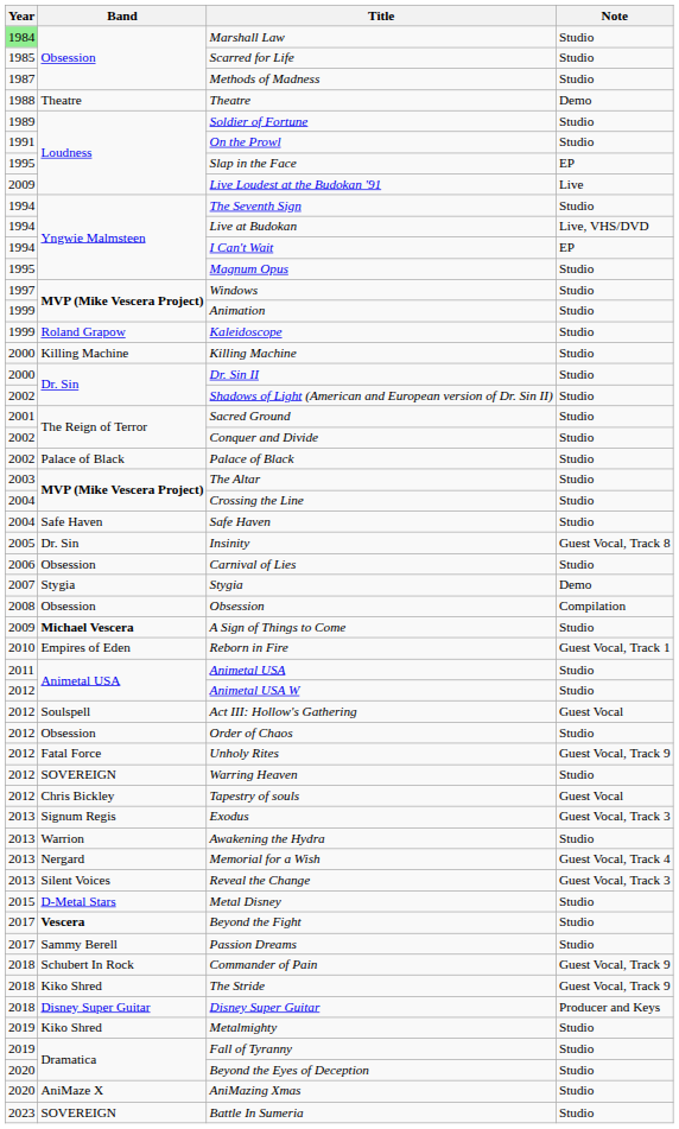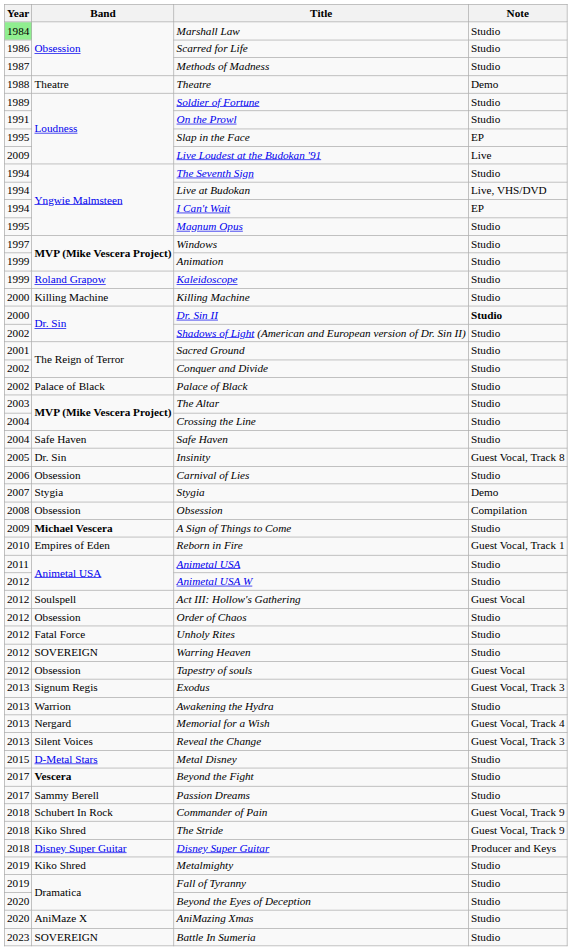Scarred for Life | Year: 1985 -> 1986
Dr. Sin II | Note: normal -> bold
Unholy Rites | Note: Guest Vocal, Track 9 -> Studio
Tapestry of souls | Band: Chris Bickley -> Obsession
